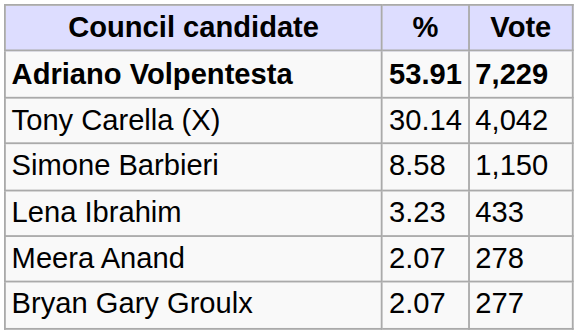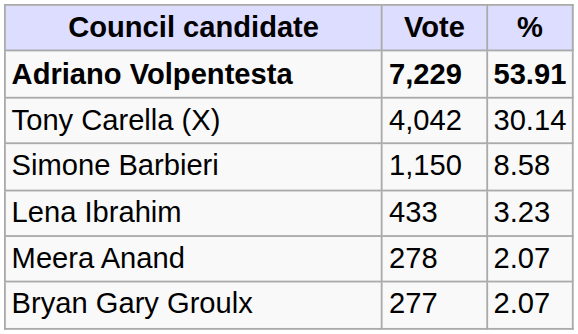columns swapped: Vote <-> %
